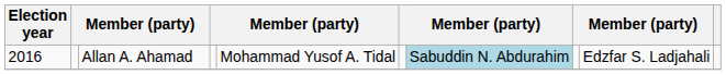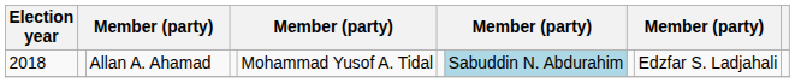Allan A. Ahamad | Election year: 2016 -> 2018
